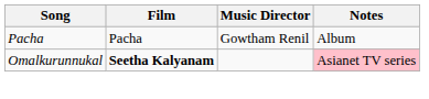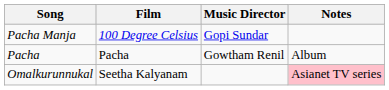+ row: Pacha Manja | 100 Degree Celsius | Gopi Sundar
Omalkurunnukal | Film: bold -> normal
